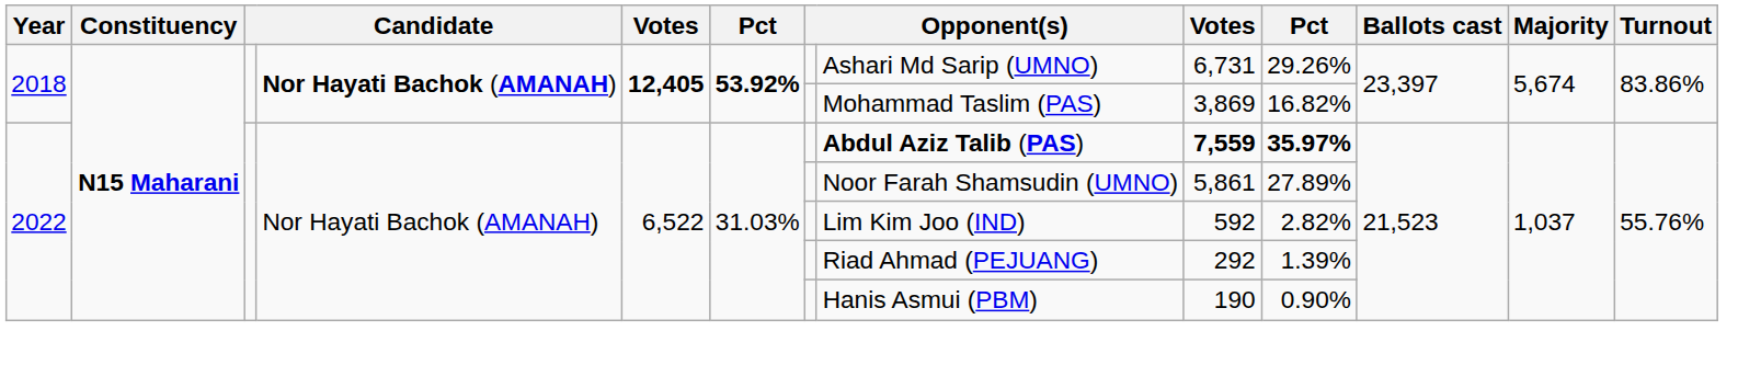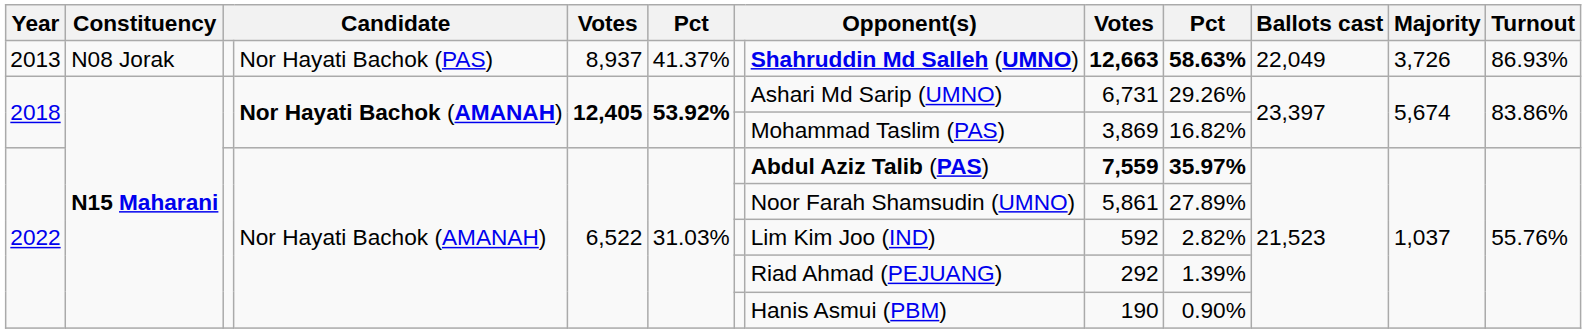+ row: 2013 | N08 Jorak | Nor Hayati Bachok (PAS) | 8,937 | 41.37% | Shahruddin Md Salleh (UMNO) | 12,663 | 58.63% | 22,049 | 3,726 | 86.93%
